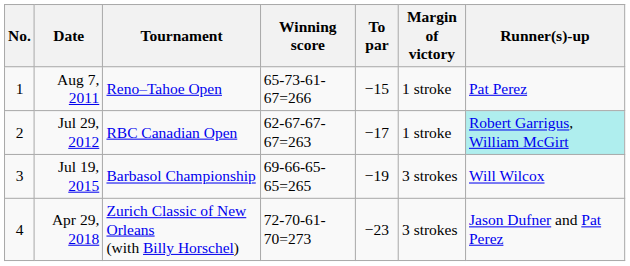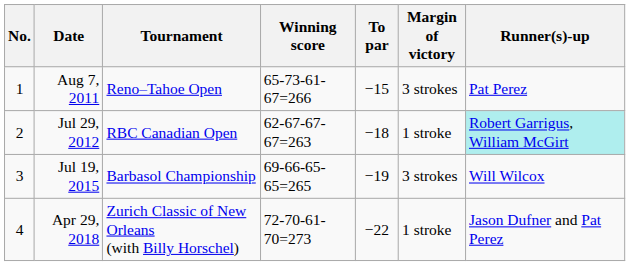Aug 7, 2011 | Margin of victory: 1 stroke -> 3 strokes
Jul 29, 2012 | To par: −17 -> −18
Apr 29, 2018 | To par: −23 -> −22
Apr 29, 2018 | Margin of victory: 3 strokes -> 1 stroke
